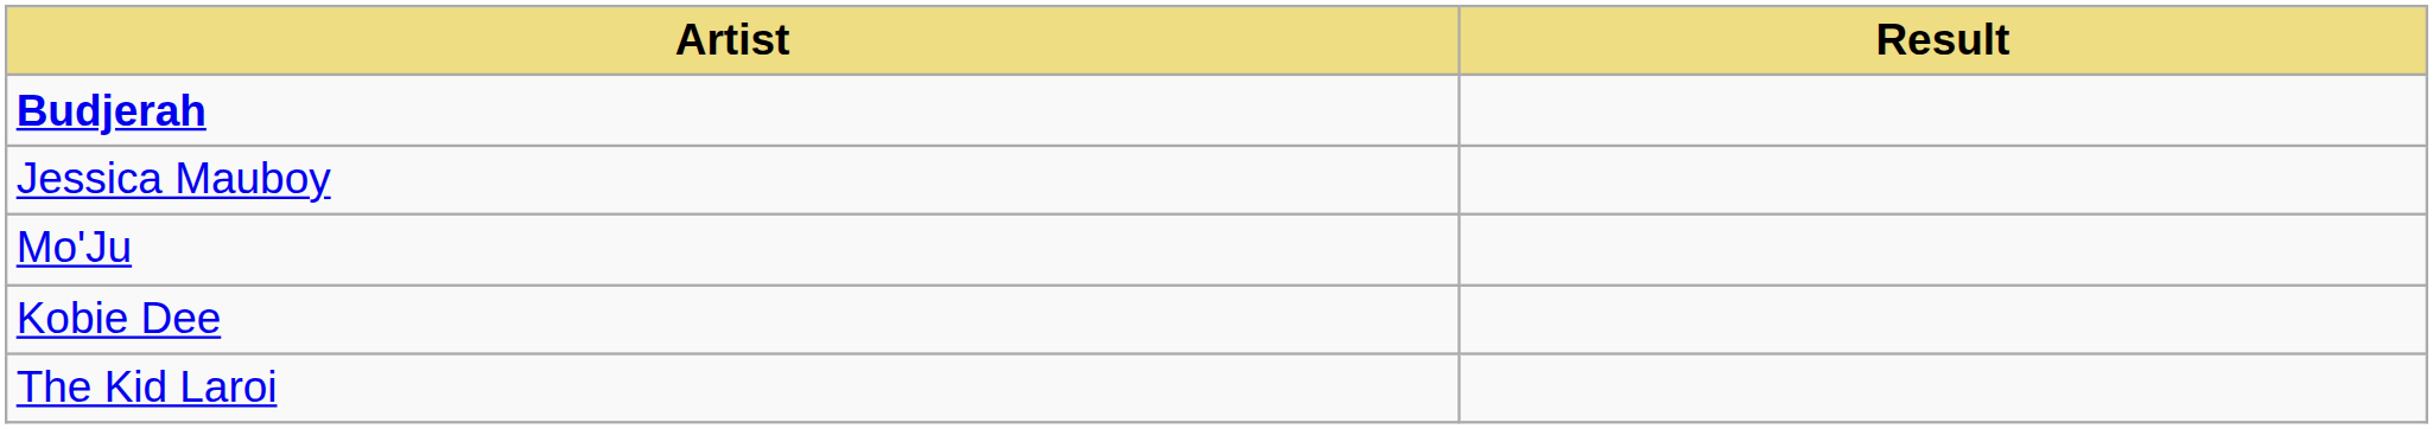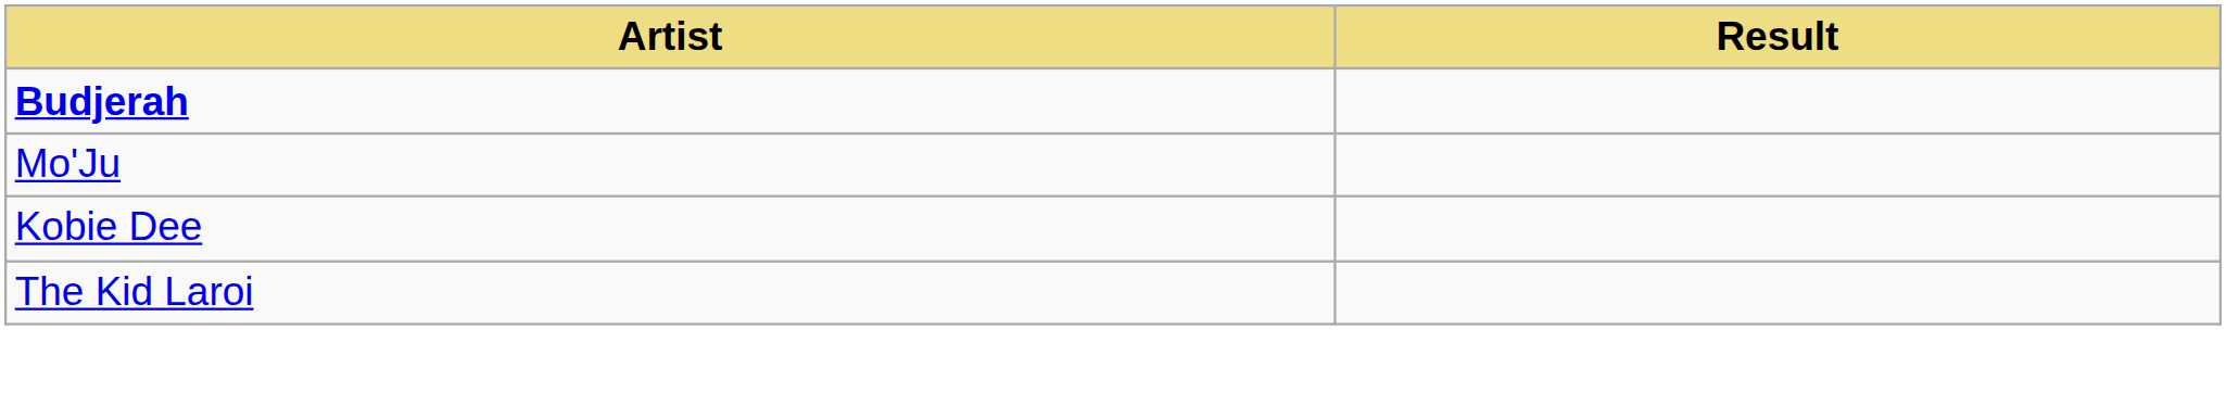- row: Jessica Mauboy
